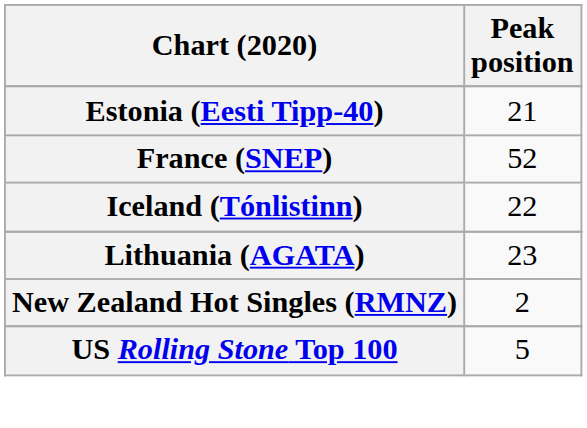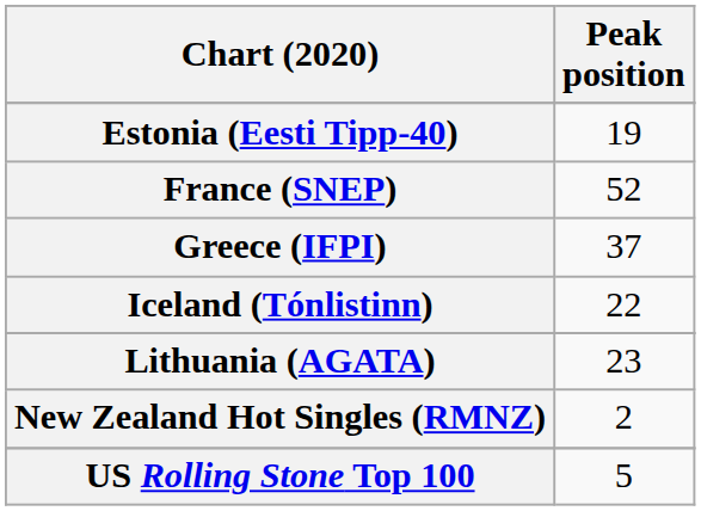Estonia (Eesti Tipp-40) | Peak position: 21 -> 19
+ row: Greece (IFPI) | 37
